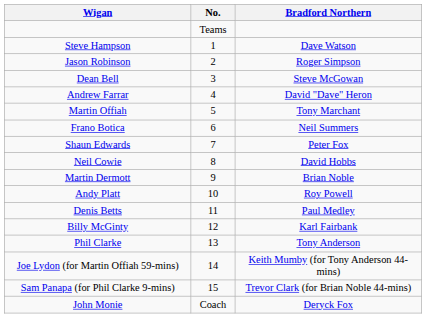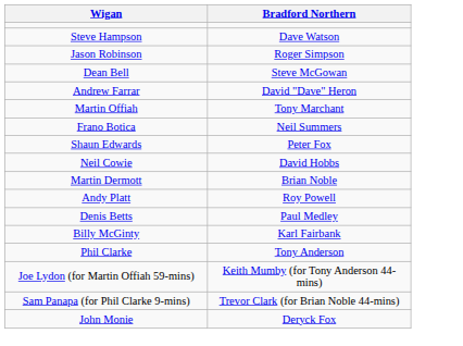- column: No. | Teams | 1 | 2 | 3 | 4 | 5 | 6 | 7 | 8 | 9 | 10 | 11 | 12 | 13 | 14 | 15 | Coach
